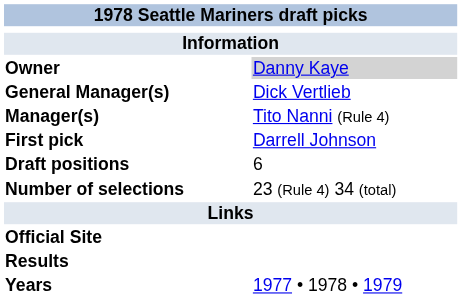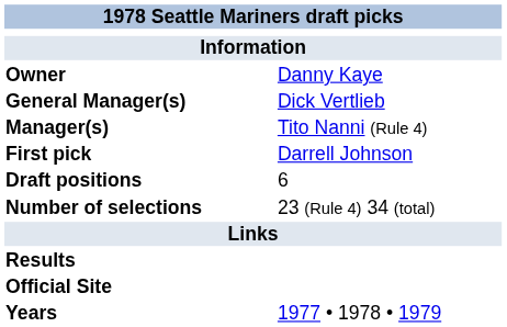Owner | column 2: lightgrey background -> no background
rows swapped: Results <-> Official Site
